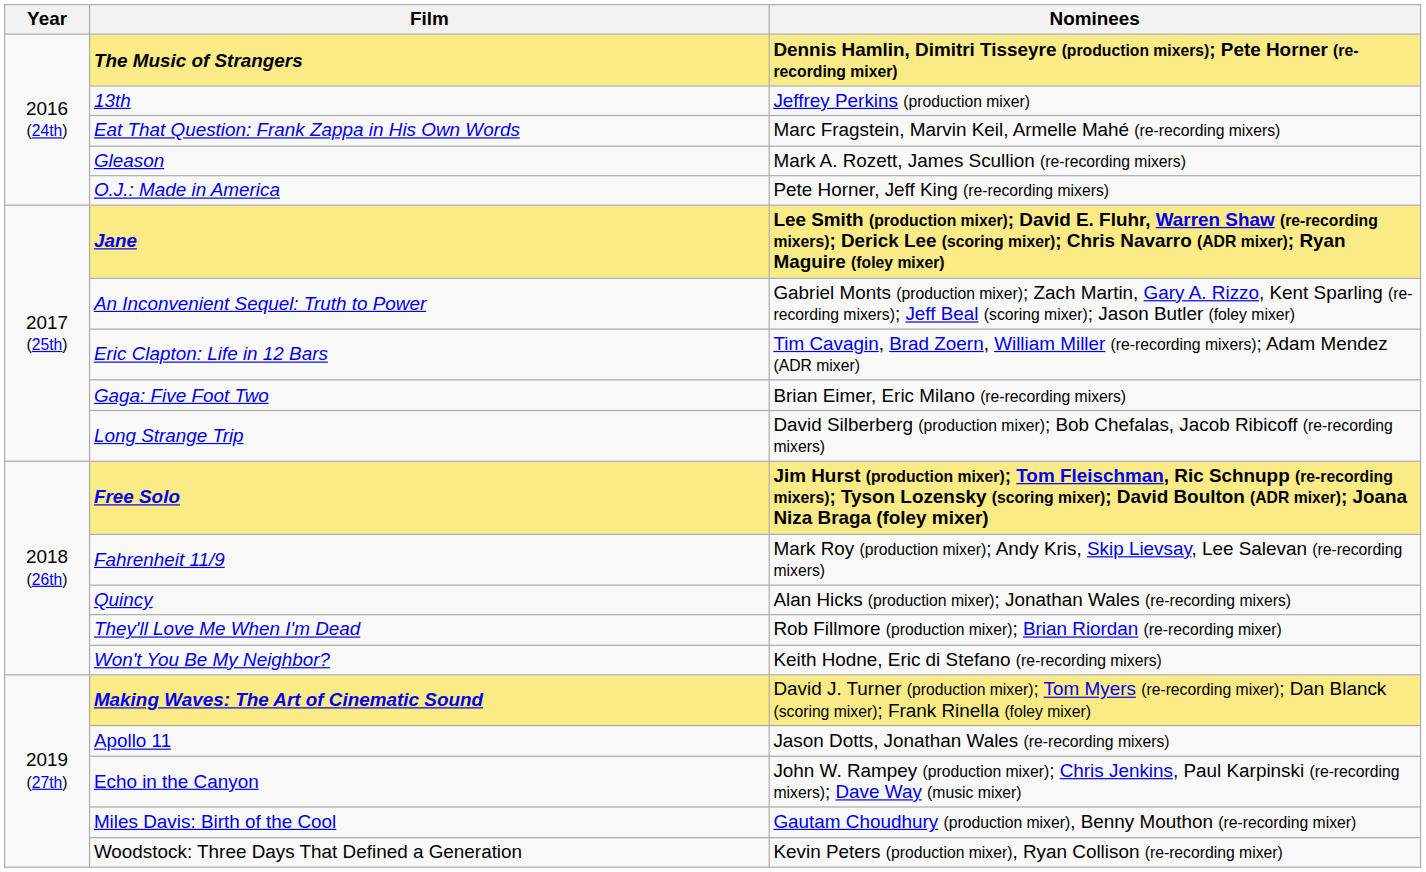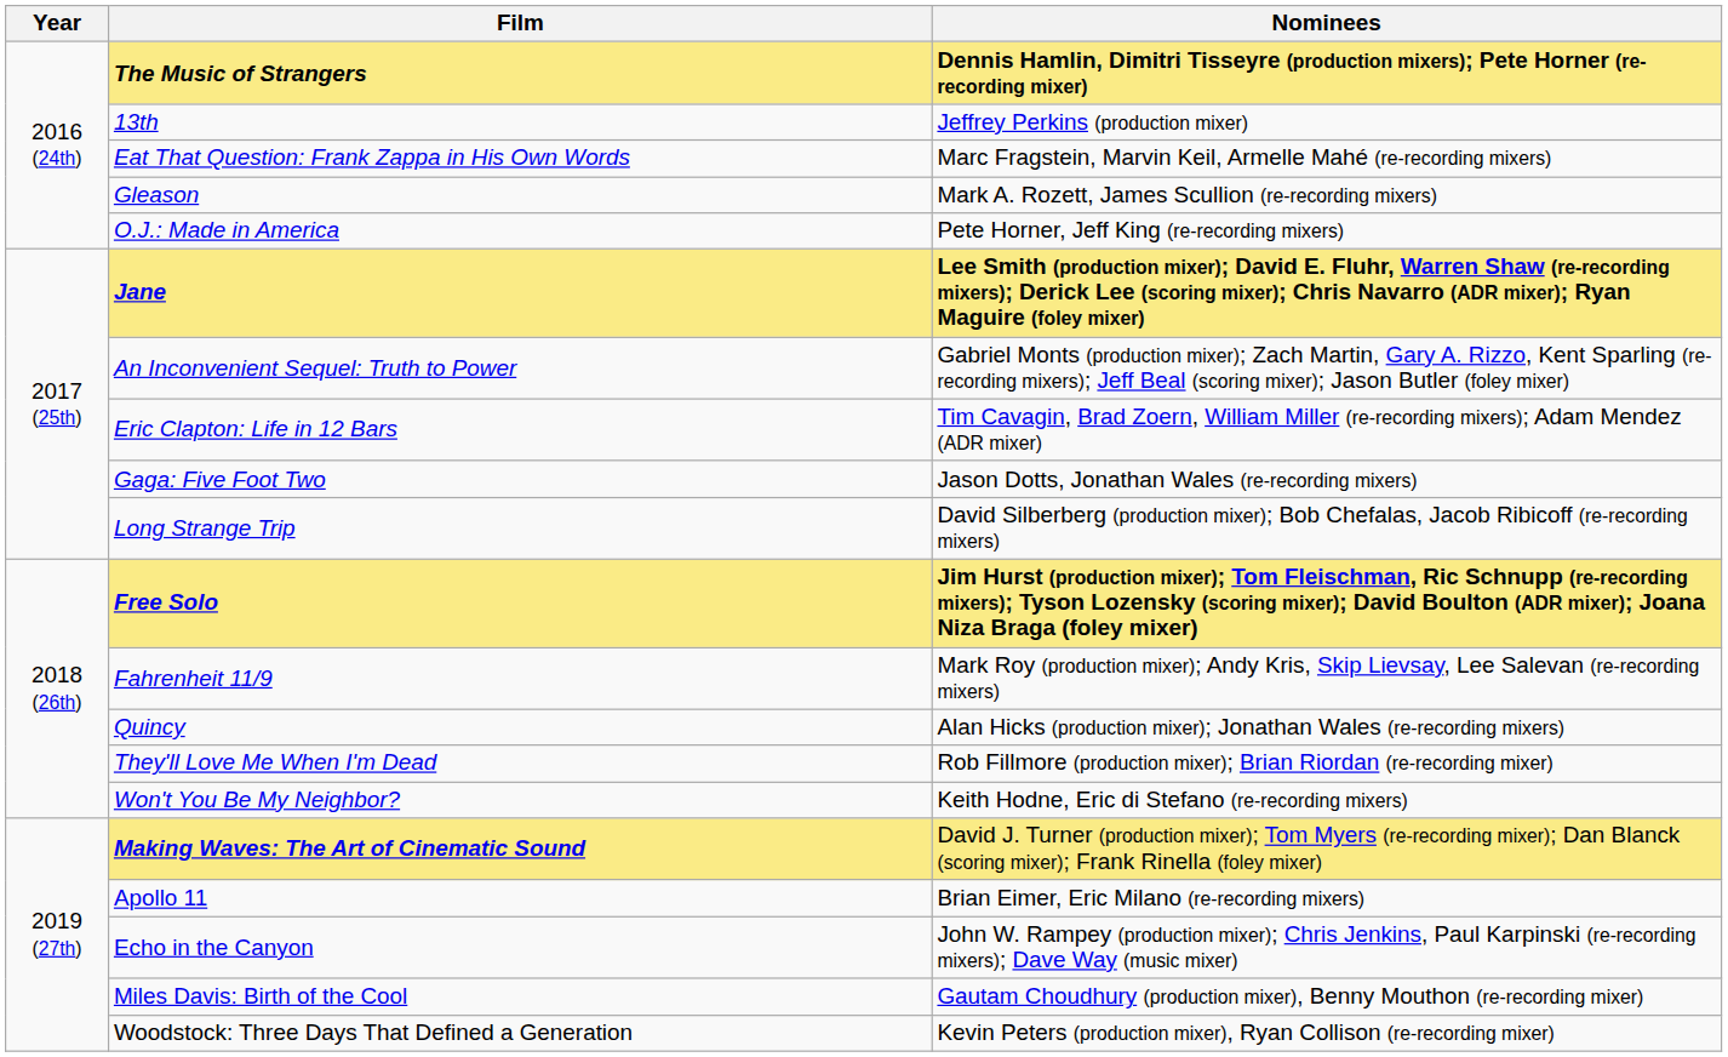Gaga: Five Foot Two | Nominees: Brian Eimer, Eric Milano (re-recording mixers) -> Jason Dotts, Jonathan Wales (re-recording mixers)
Apollo 11 | Nominees: Jason Dotts, Jonathan Wales (re-recording mixers) -> Brian Eimer, Eric Milano (re-recording mixers)
